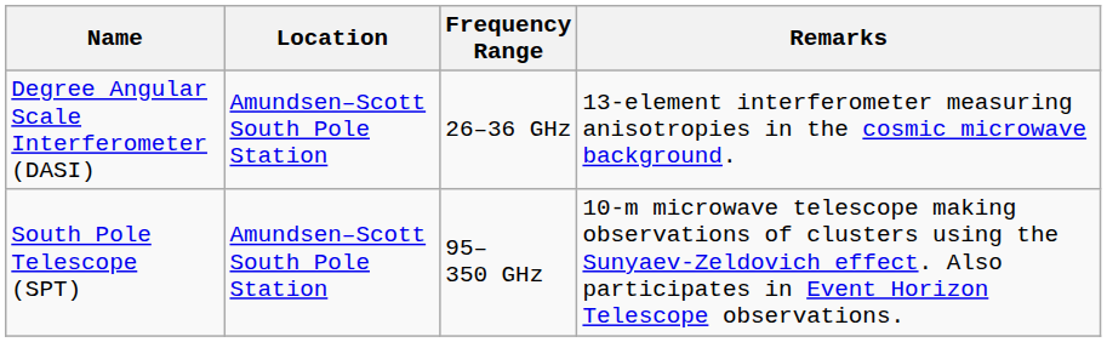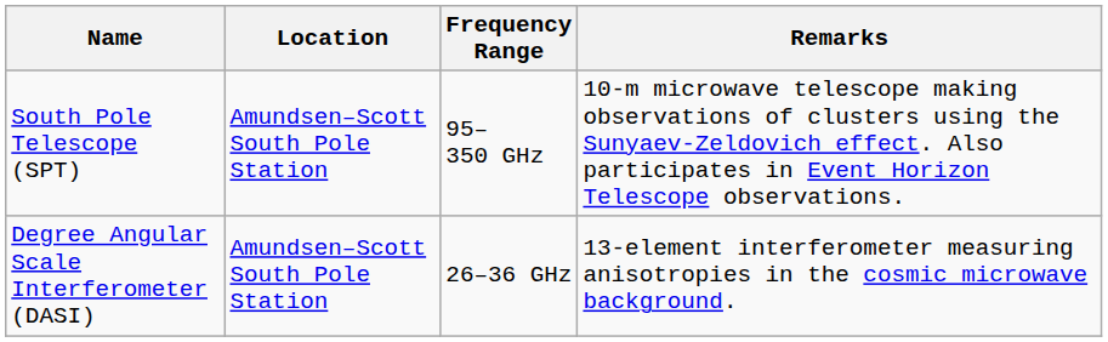rows swapped: Degree Angular Scale Interferometer (DASI) <-> South Pole Telescope (SPT)
